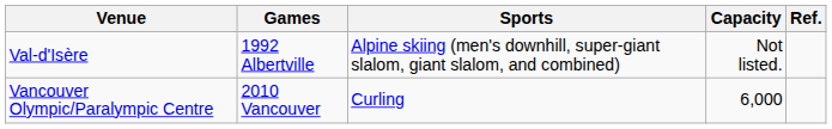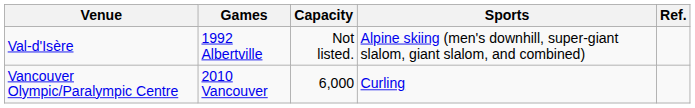columns swapped: Sports <-> Capacity
